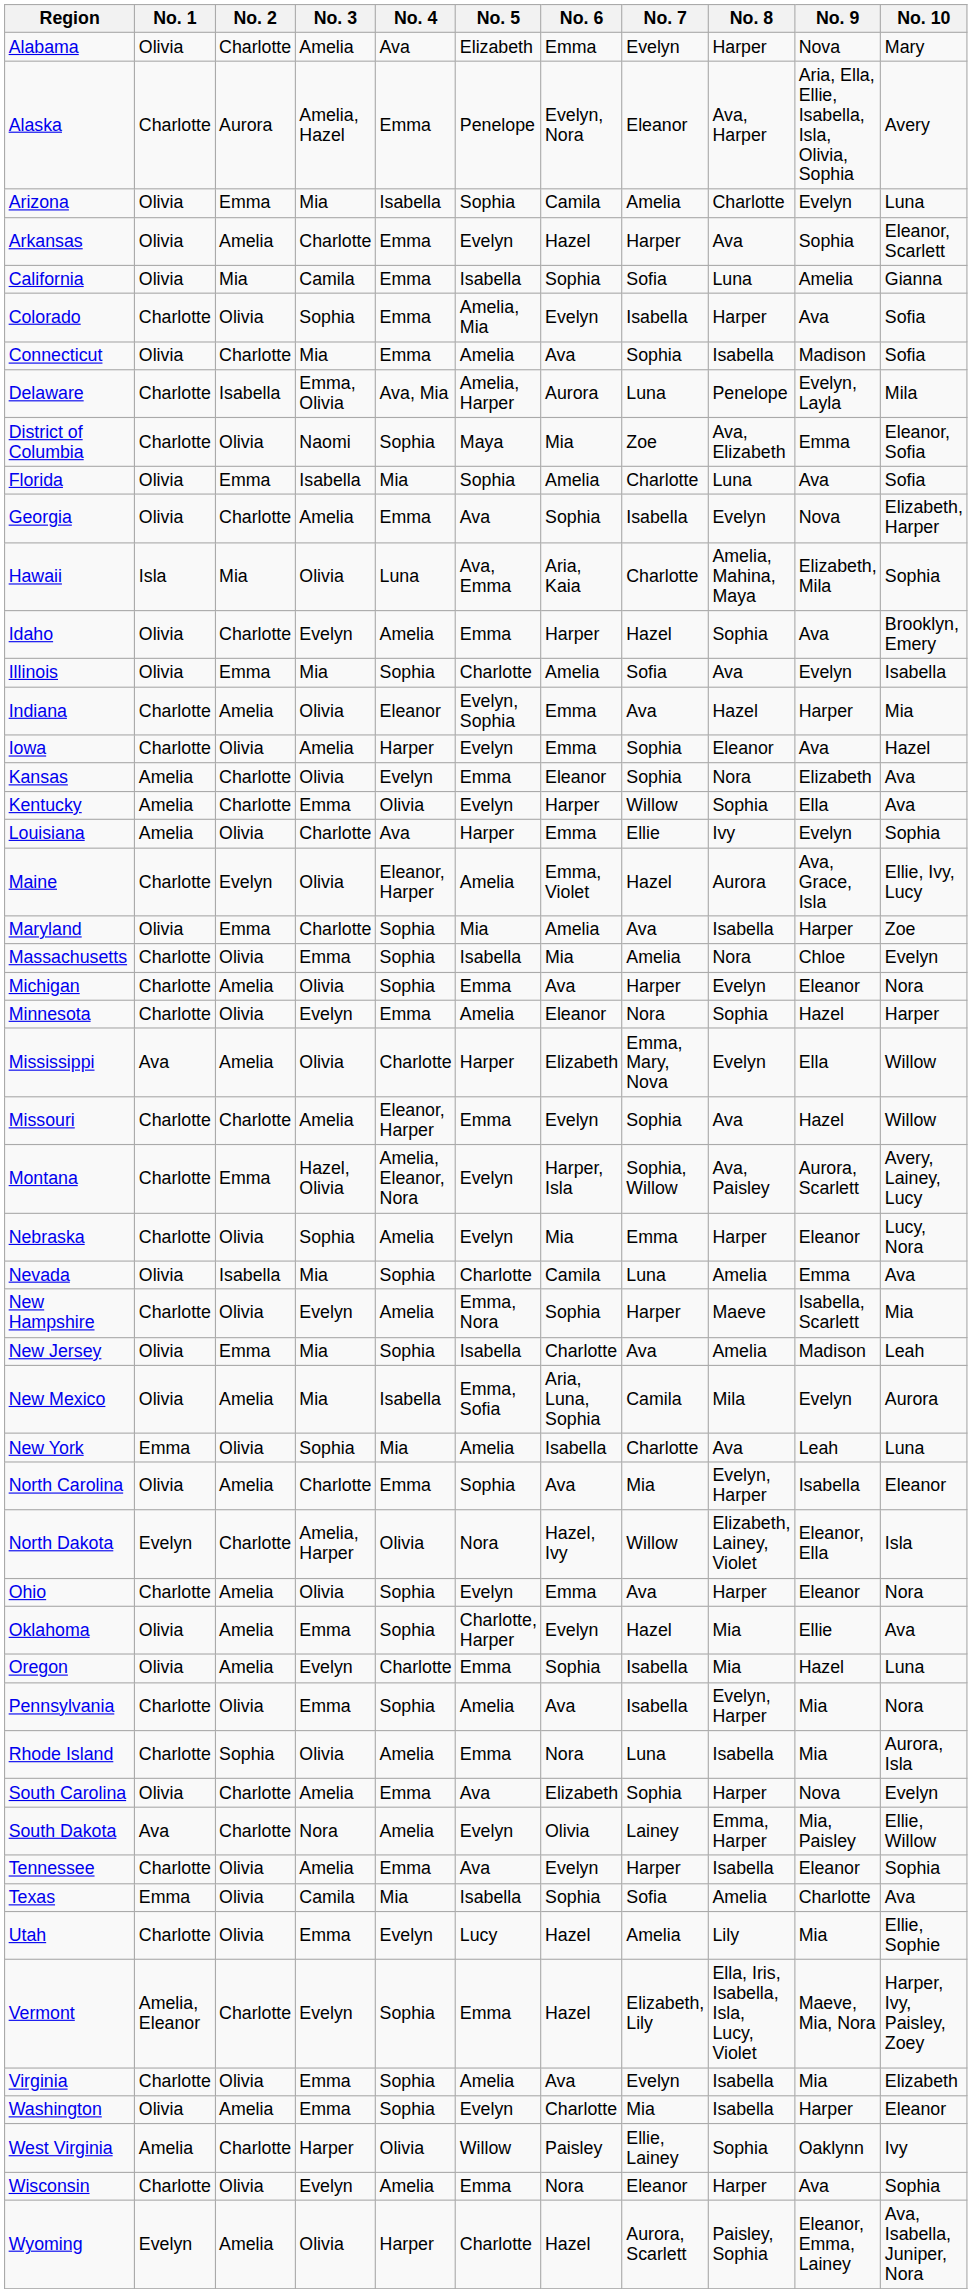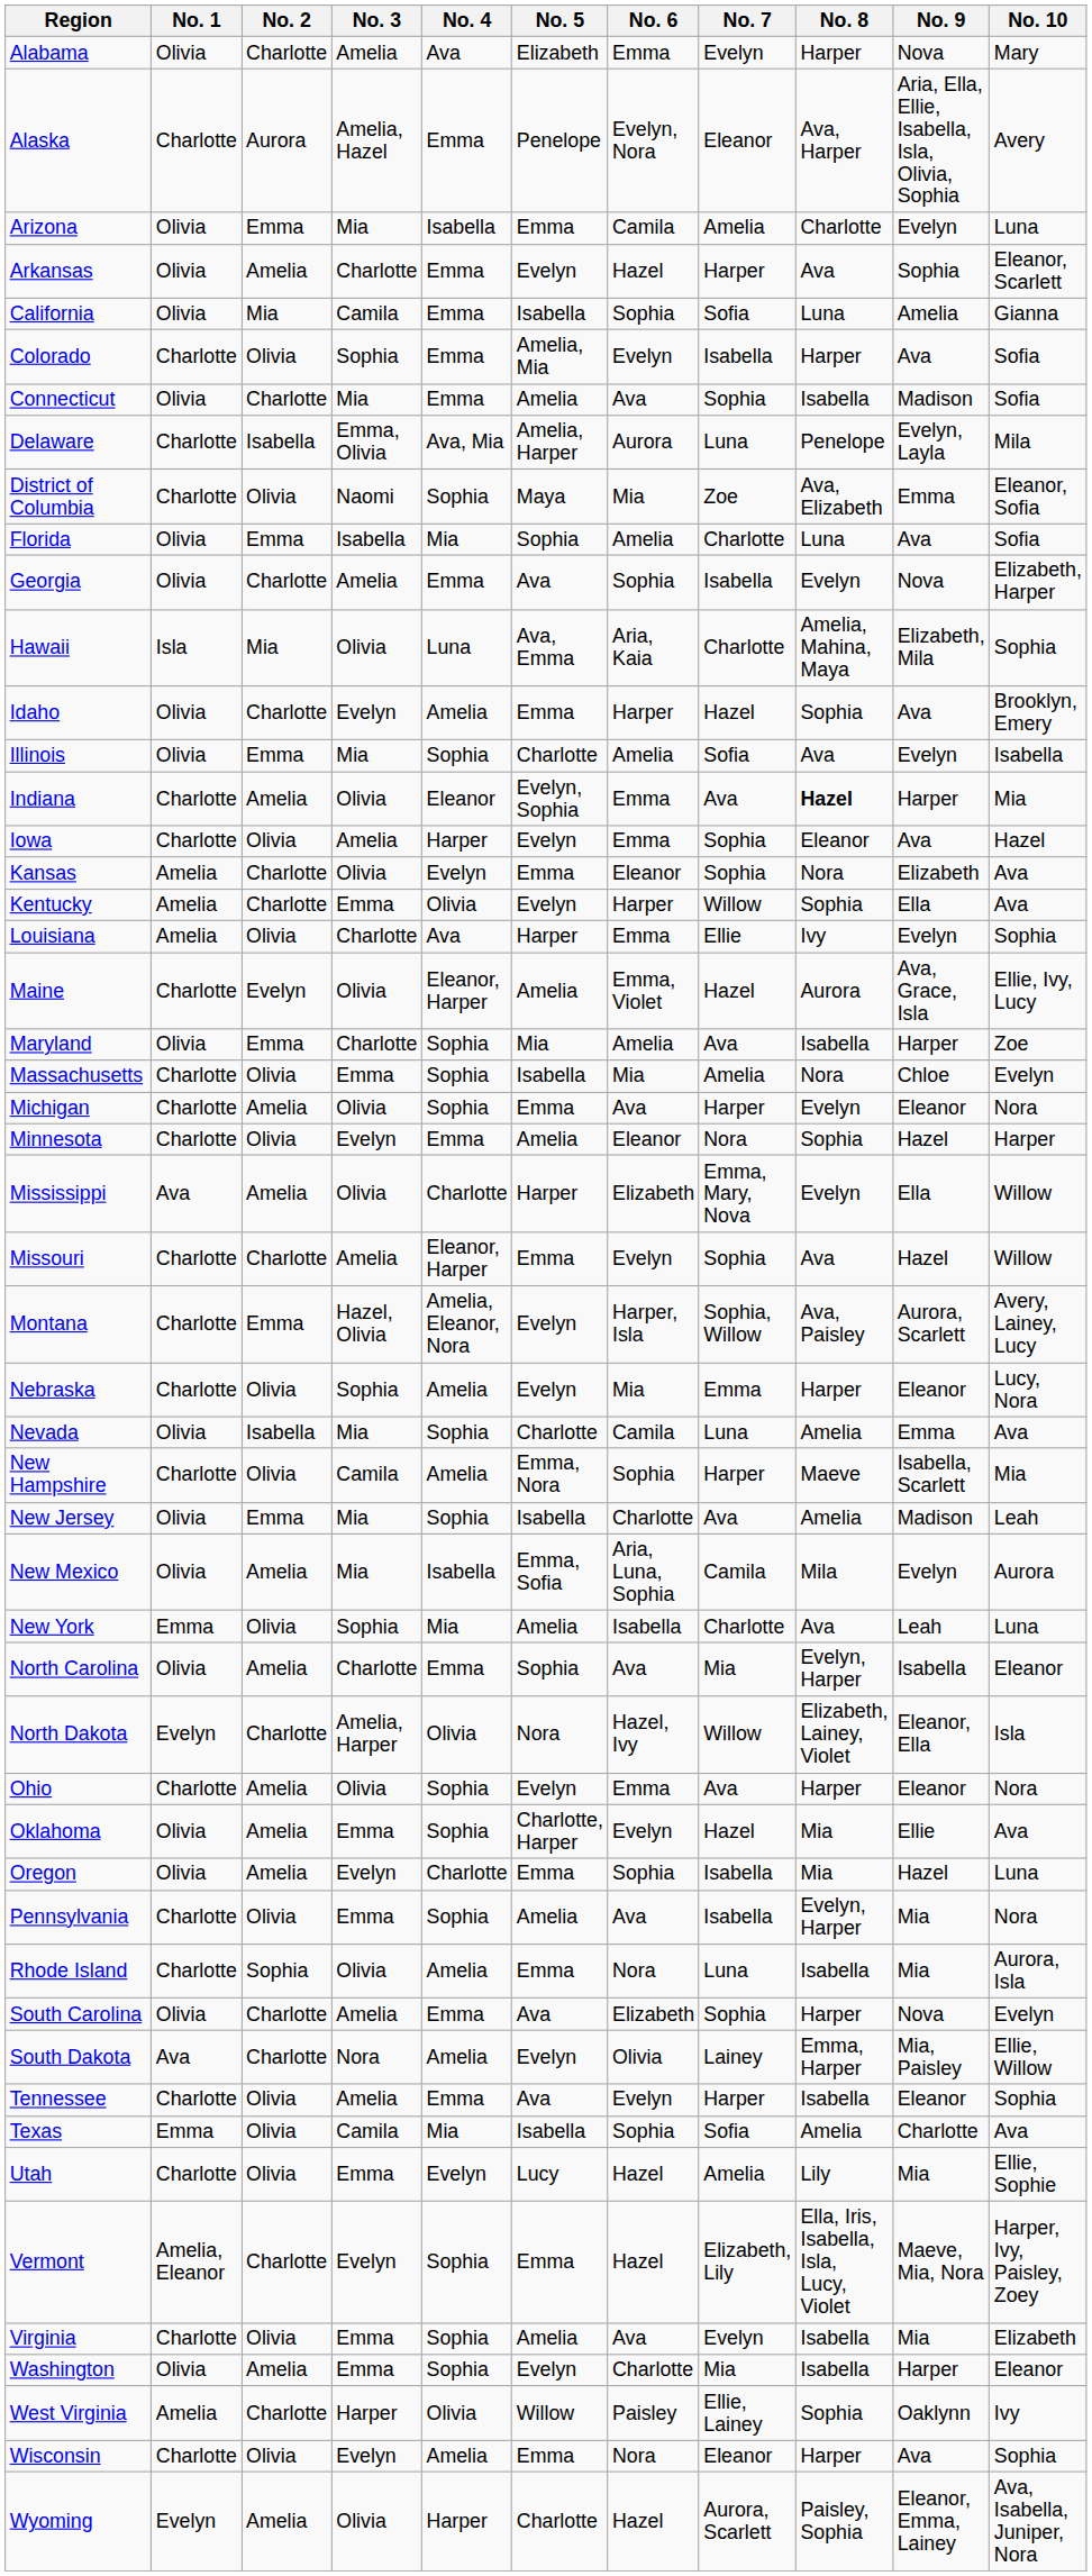Arizona | No. 5: Sophia -> Emma
Indiana | No. 8: normal -> bold
New Hampshire | No. 3: Evelyn -> Camila
